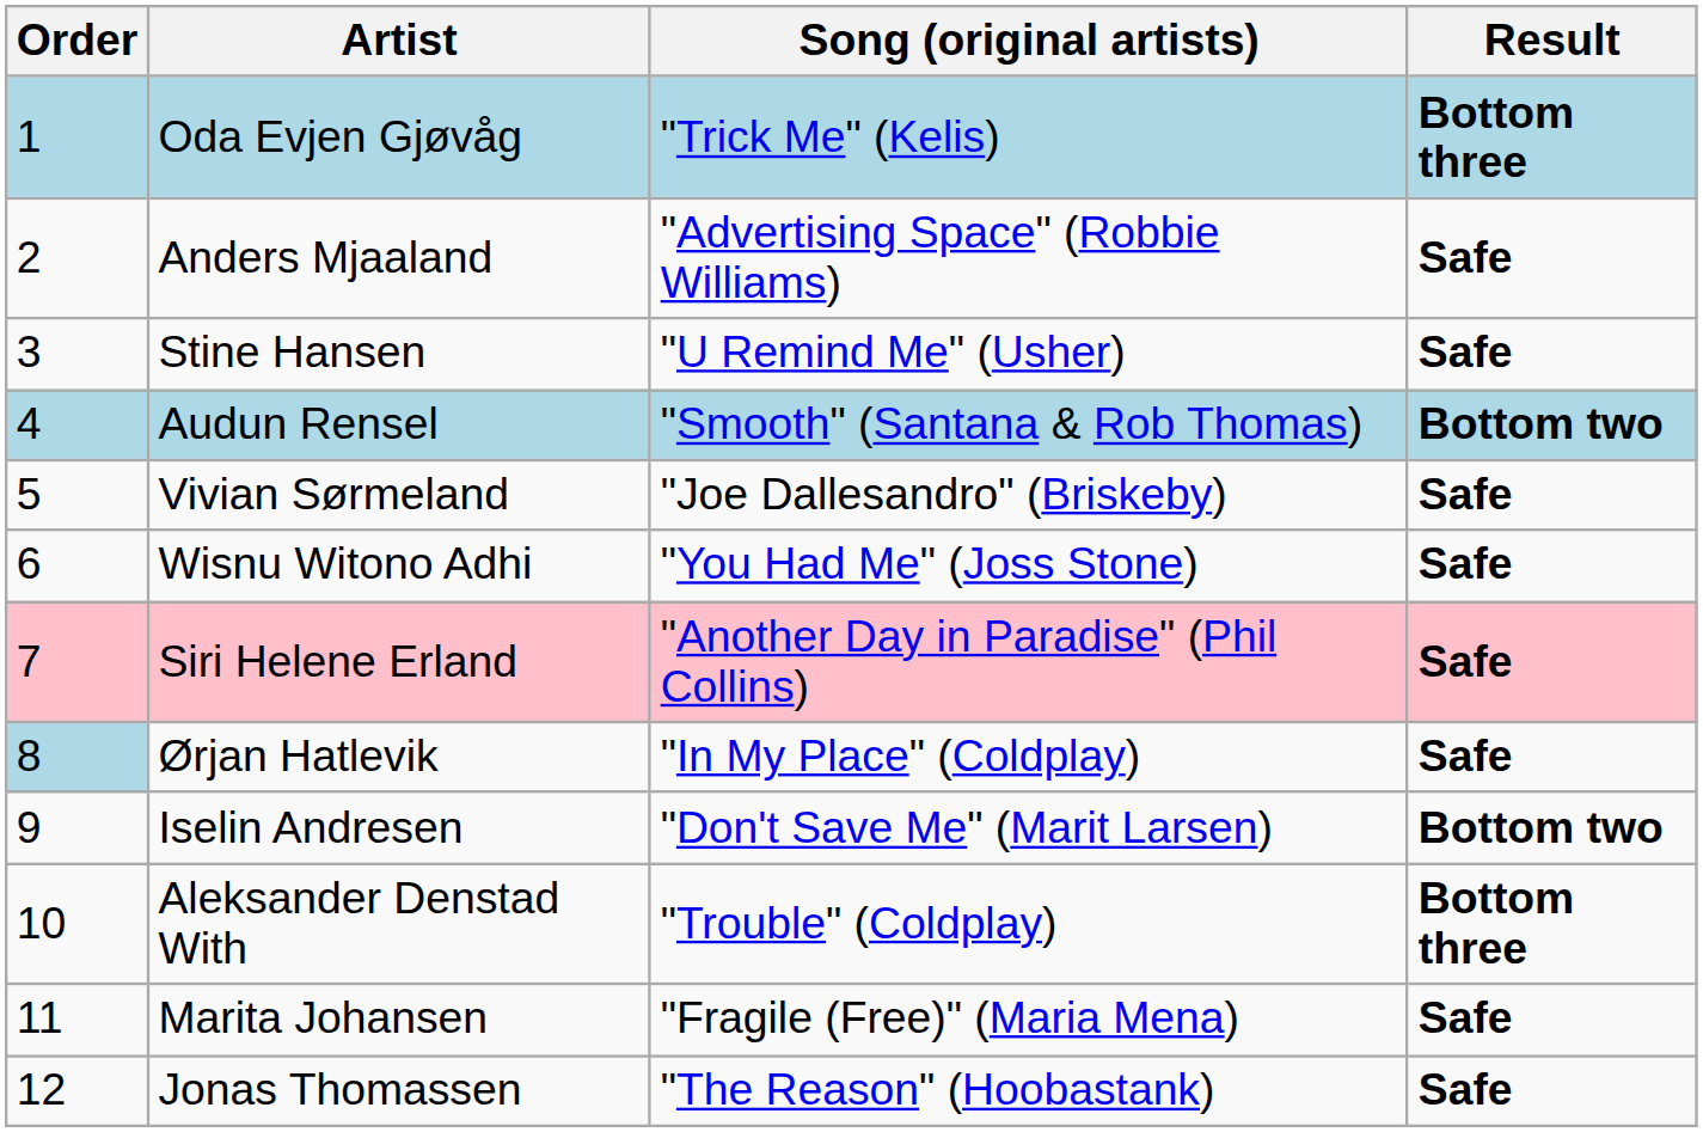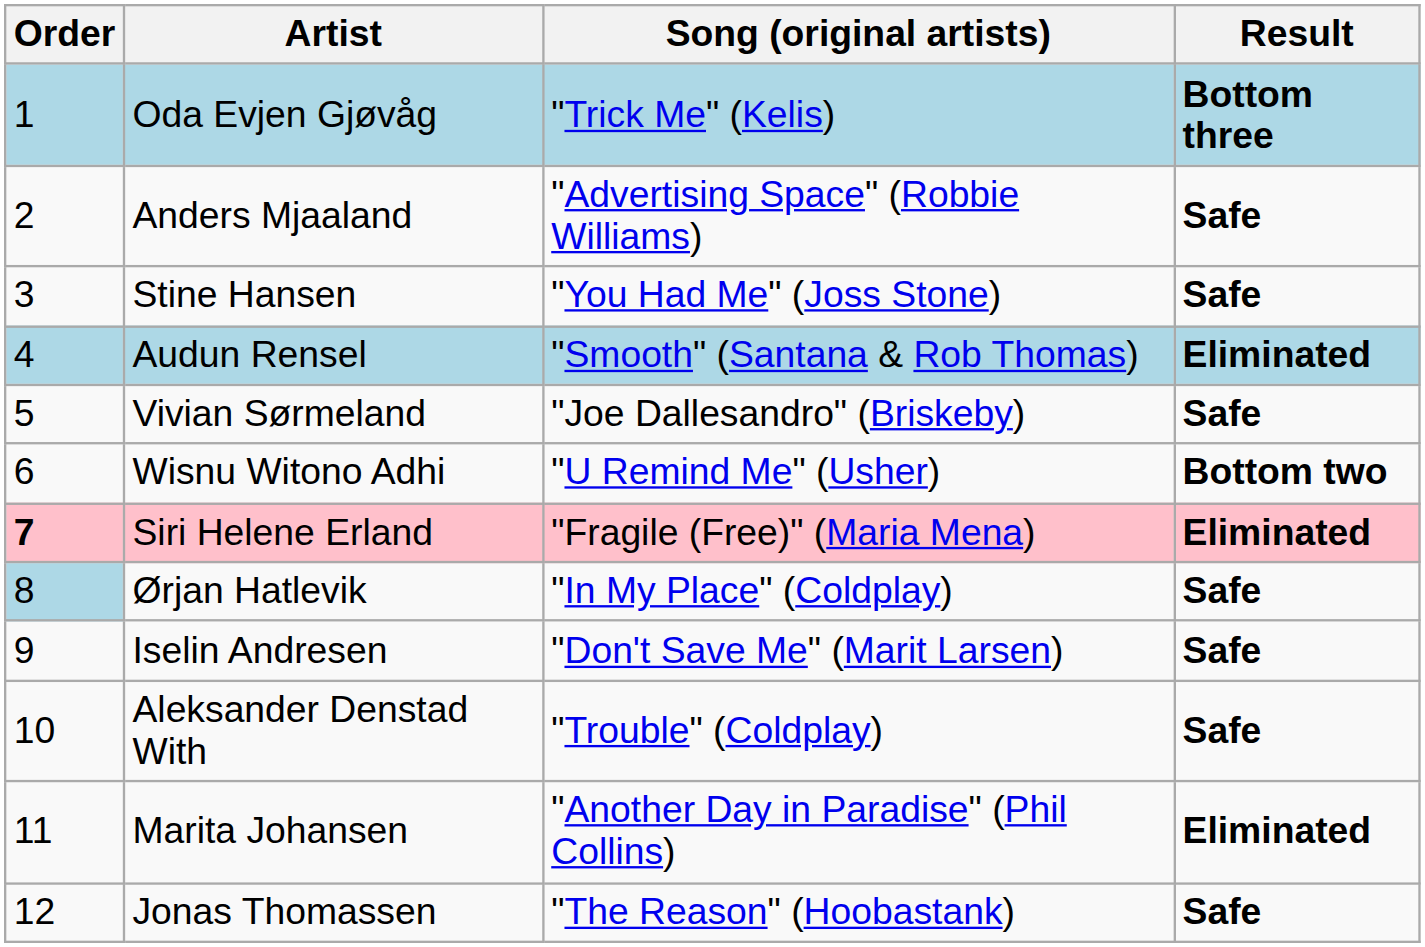Stine Hansen | Song (original artists): "U Remind Me" (Usher) -> "You Had Me" (Joss Stone)
Audun Rensel | Result: Bottom two -> Eliminated
Wisnu Witono Adhi | Song (original artists): "You Had Me" (Joss Stone) -> "U Remind Me" (Usher)
Wisnu Witono Adhi | Result: Safe -> Bottom two
Siri Helene Erland | Order: normal -> bold
Siri Helene Erland | Song (original artists): "Another Day in Paradise" (Phil Collins) -> "Fragile (Free)" (Maria Mena)
Siri Helene Erland | Result: Safe -> Eliminated
Iselin Andresen | Result: Bottom two -> Safe
Aleksander Denstad With | Result: Bottom three -> Safe
Marita Johansen | Song (original artists): "Fragile (Free)" (Maria Mena) -> "Another Day in Paradise" (Phil Collins)
Marita Johansen | Result: Safe -> Eliminated
